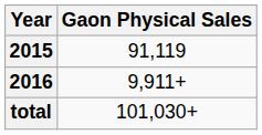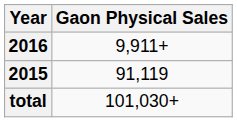rows swapped: 2015 <-> 2016
